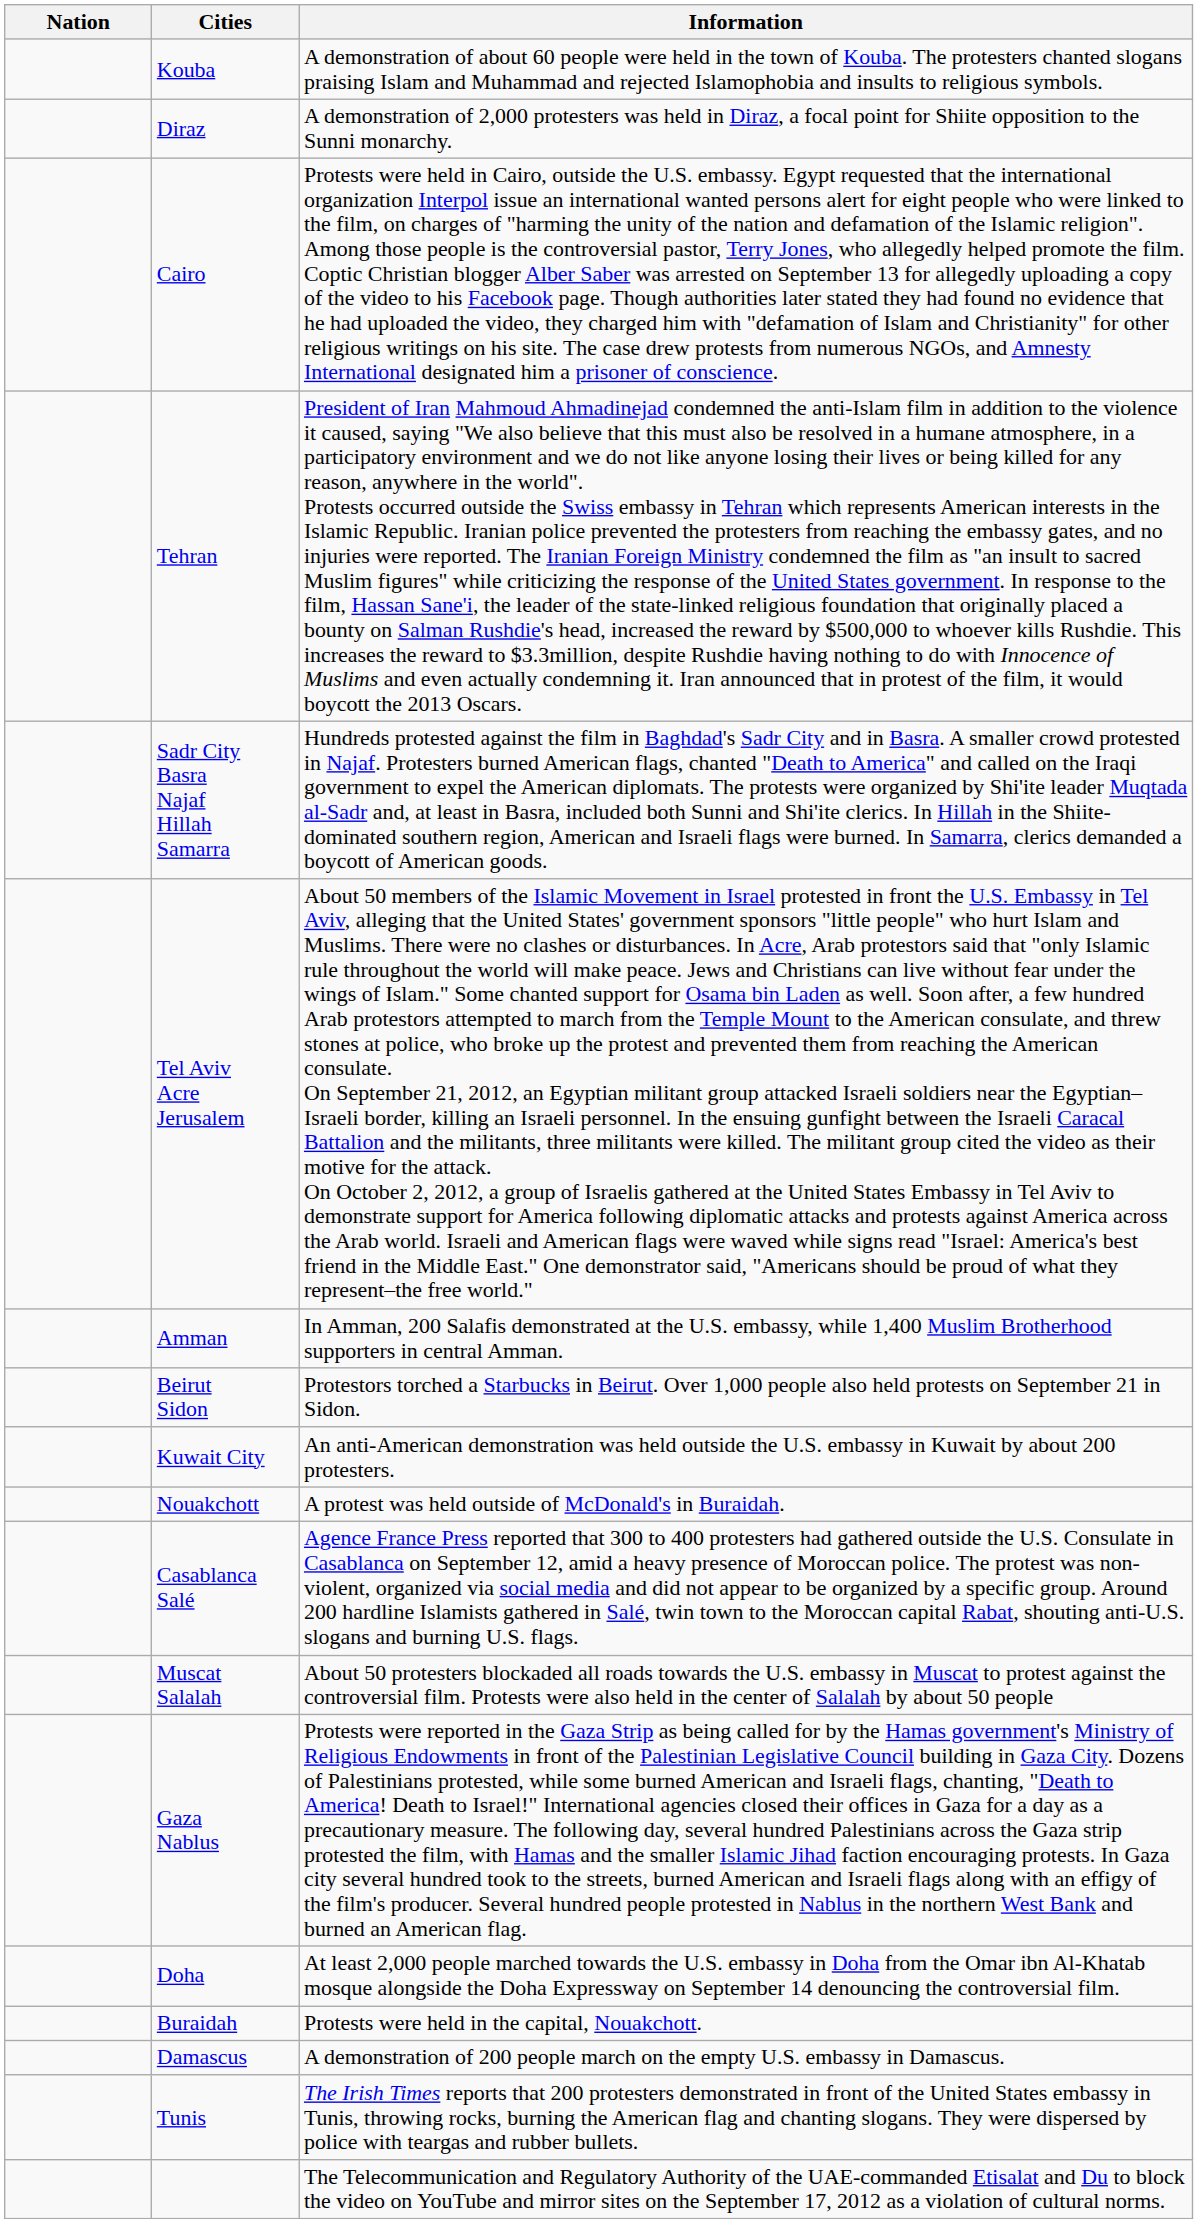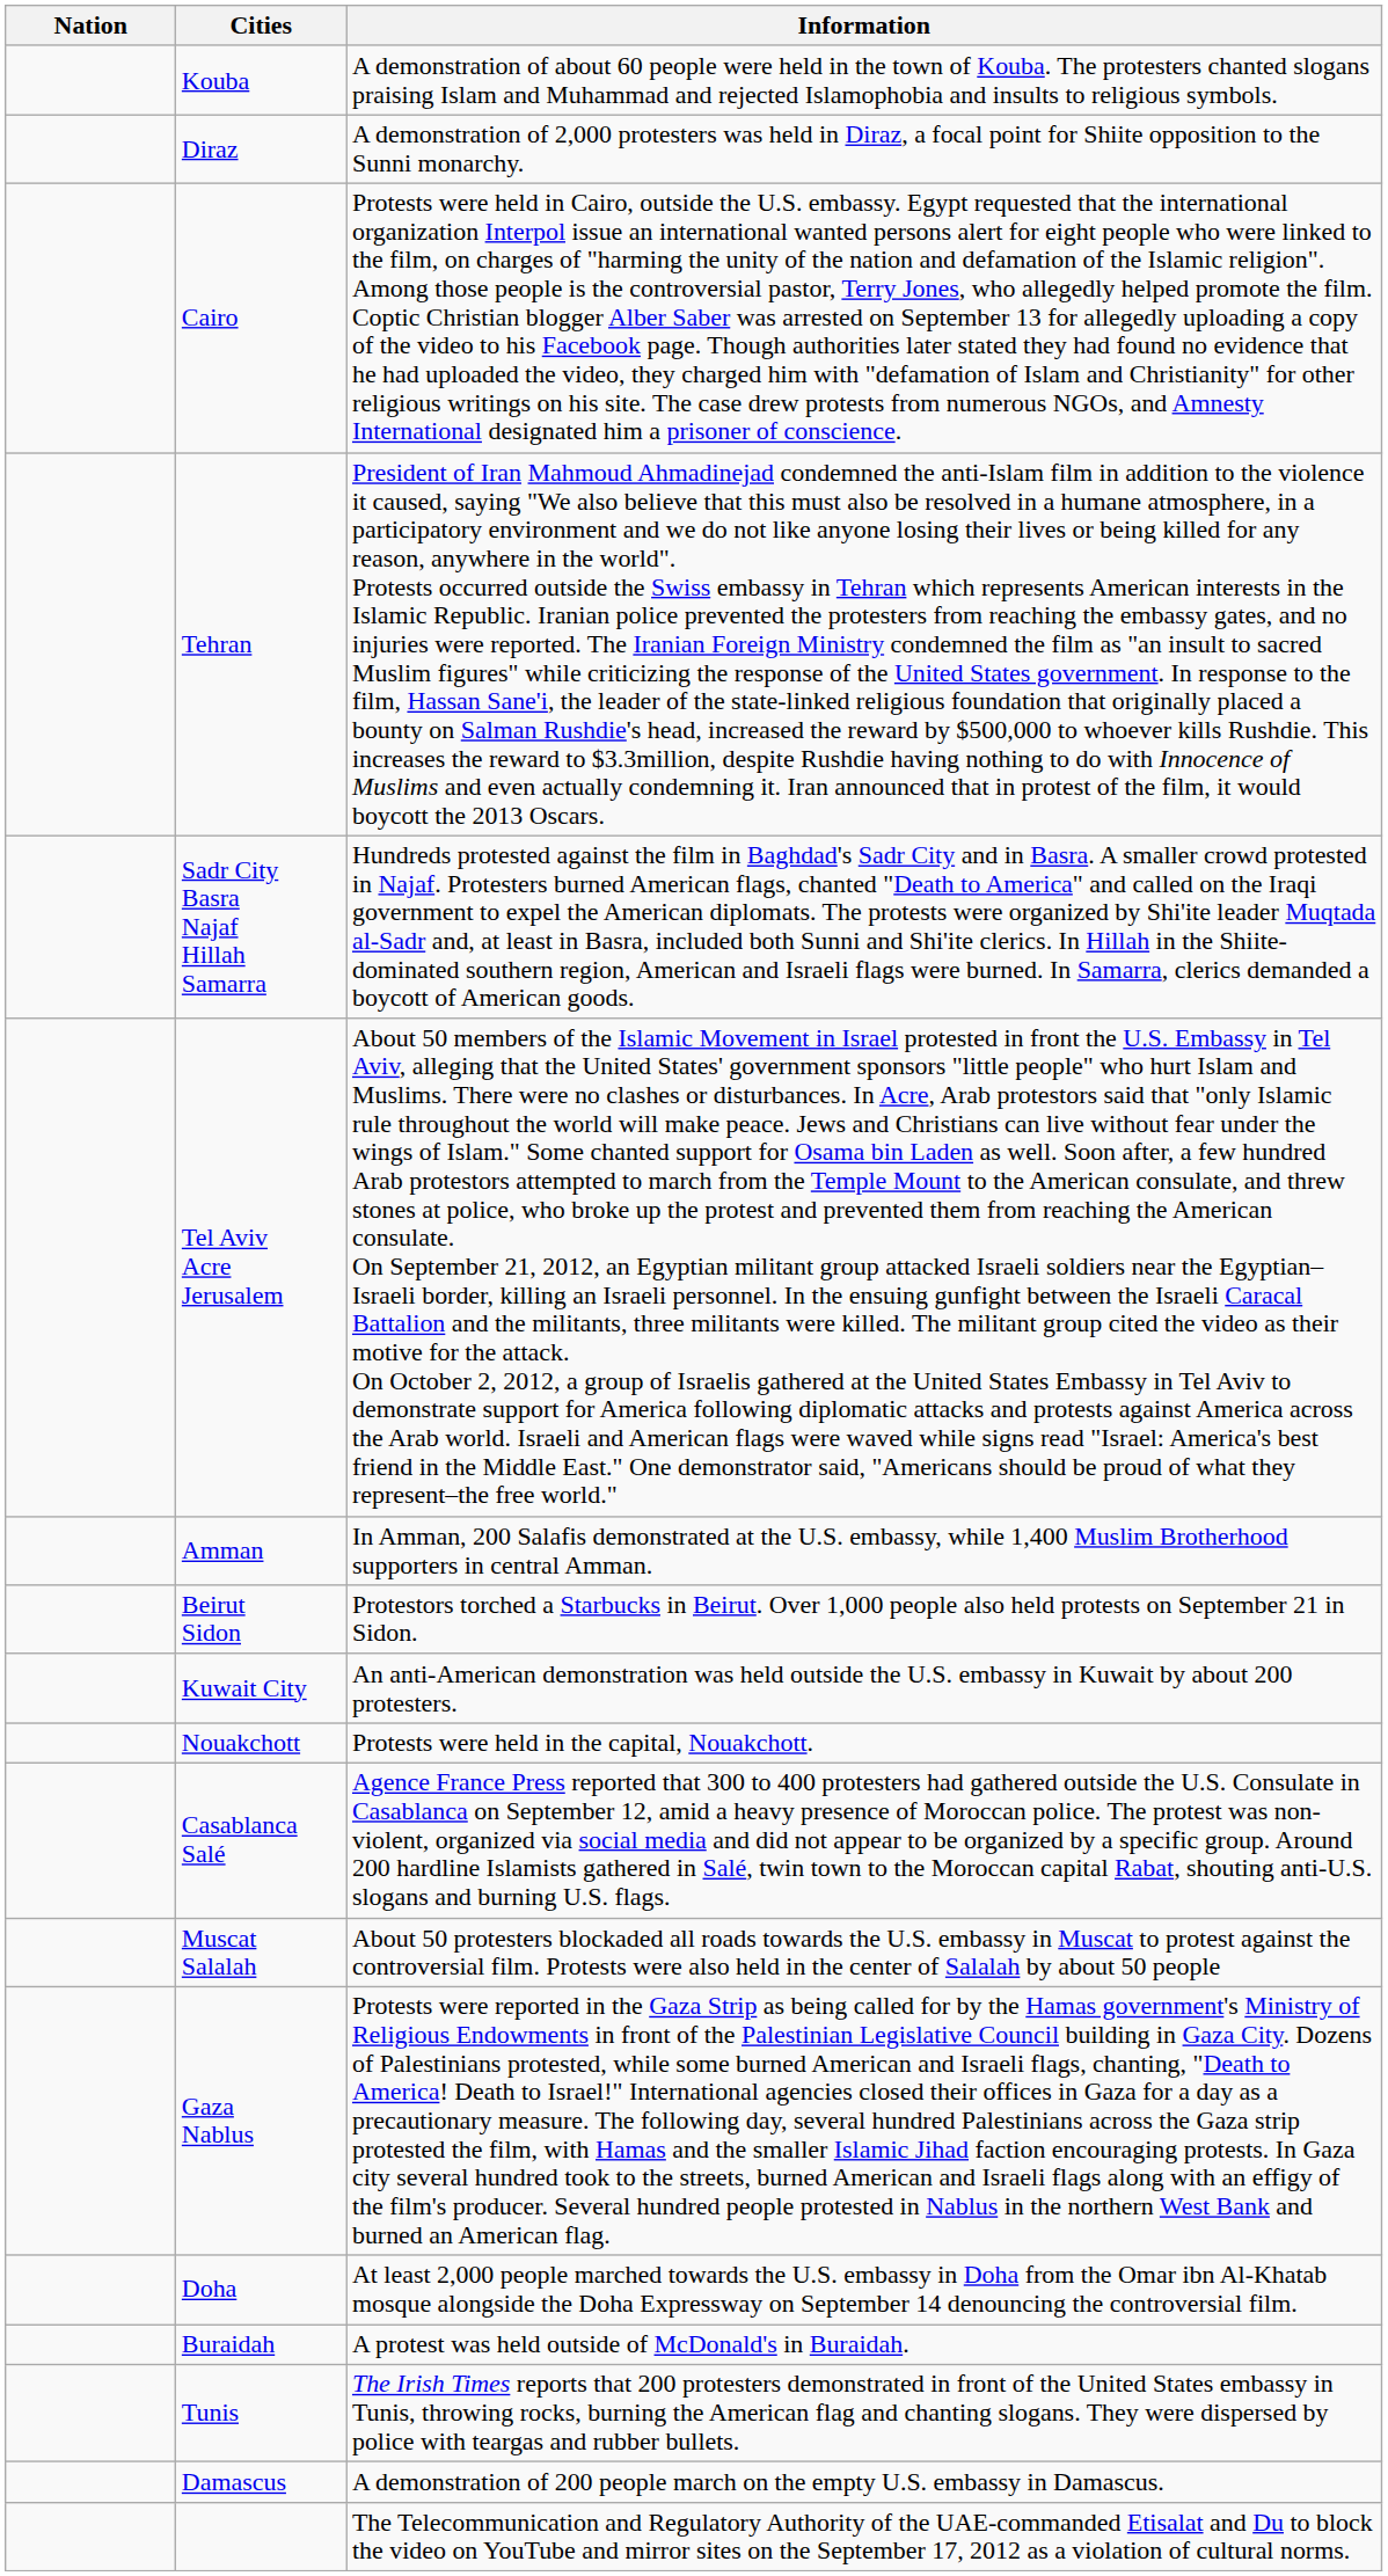Nouakchott | Information: A protest was held outside of McDonald's in Buraidah. -> Protests were held in the capital, Nouakchott.
Buraidah | Information: Protests were held in the capital, Nouakchott. -> A protest was held outside of McDonald's in Buraidah.
rows swapped: Damascus <-> Tunis
